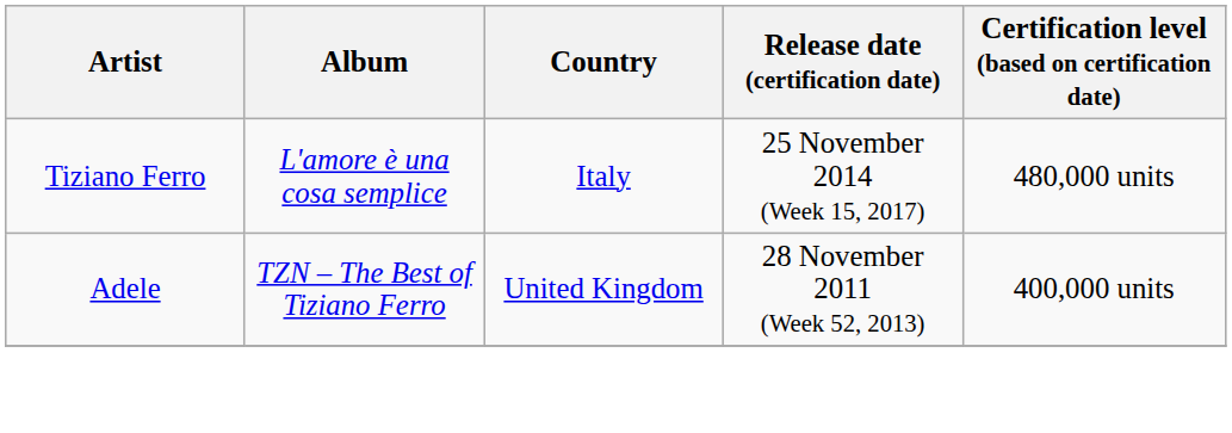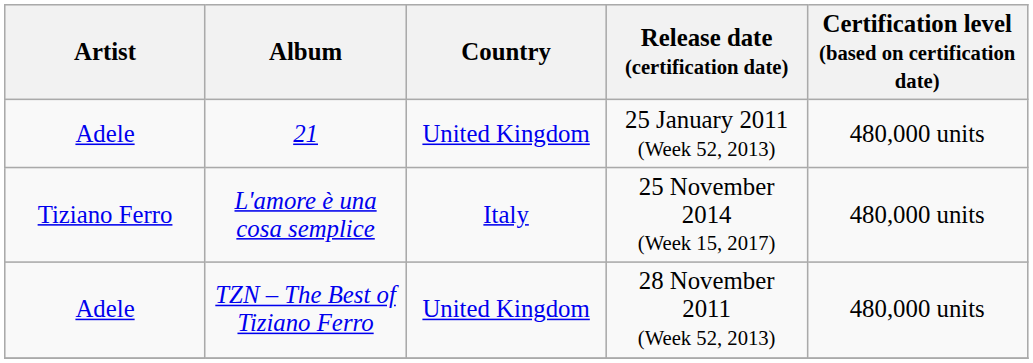+ row: Adele | 21 | United Kingdom | 25 January 2011 (Week 52, 2013) | 480,000 units
TZN – The Best of Tiziano Ferro | Certification level (based on certification date): 400,000 units -> 480,000 units
